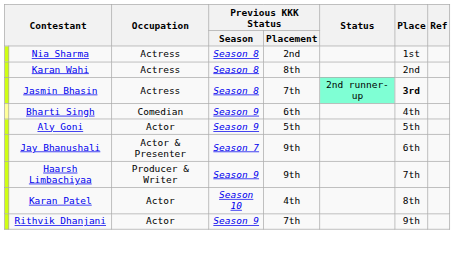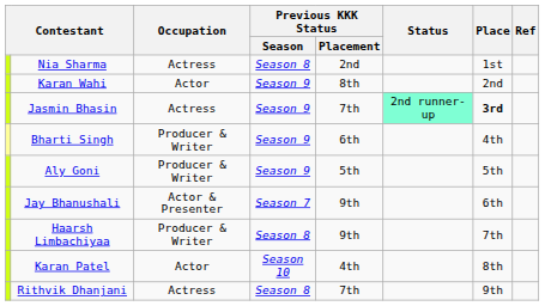Karan Wahi | Occupation: Actress -> Actor
Karan Wahi | Previous KKK Status / Season: Season 8 -> Season 9
Jasmin Bhasin | Previous KKK Status / Season: Season 8 -> Season 9
Bharti Singh | Occupation: Comedian -> Producer & Writer
Aly Goni | Occupation: Actor -> Producer & Writer
Haarsh Limbachiyaa | Previous KKK Status / Season: Season 9 -> Season 8
Rithvik Dhanjani | Occupation: Actor -> Actress
Rithvik Dhanjani | Previous KKK Status / Season: Season 9 -> Season 8
